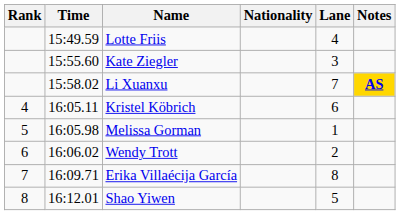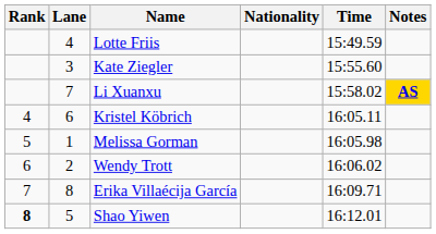columns swapped: Lane <-> Time
Shao Yiwen | Rank: normal -> bold
